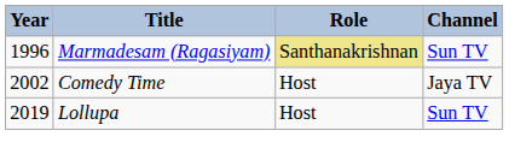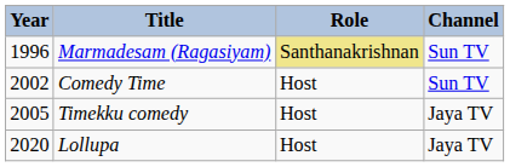Comedy Time | Channel: Jaya TV -> Sun TV
+ row: 2005 | Timekku comedy | Host | Jaya TV
Lollupa | Year: 2019 -> 2020
Lollupa | Channel: Sun TV -> Jaya TV
